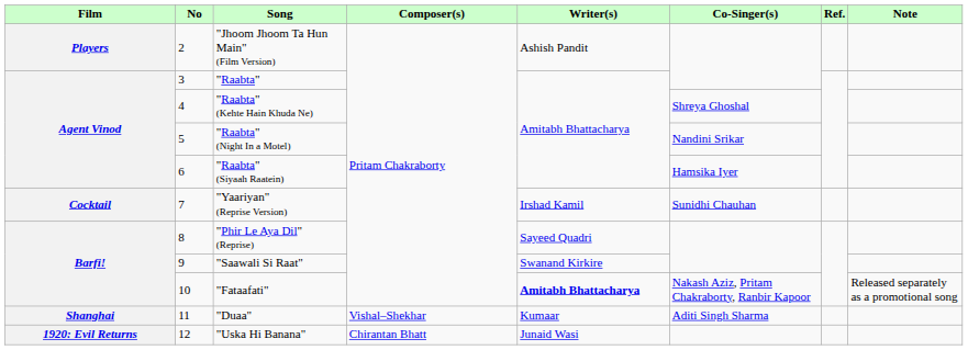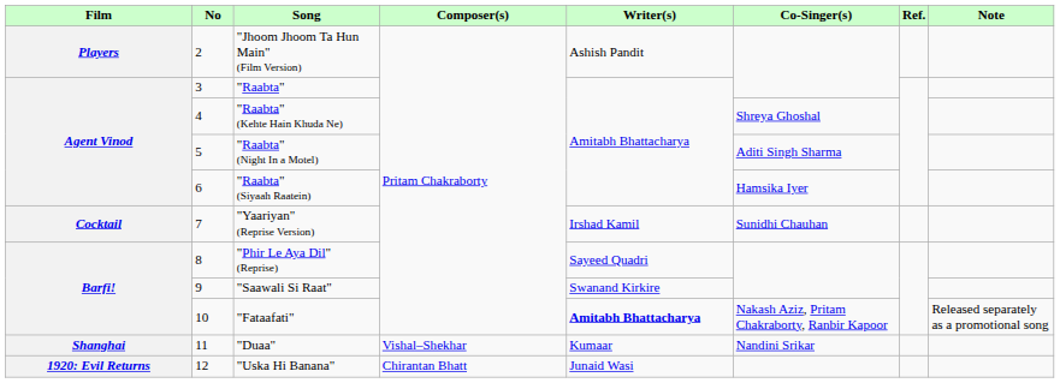"Raabta" (Night In a Motel) | Co-Singer(s): Nandini Srikar -> Aditi Singh Sharma
"Duaa" | Co-Singer(s): Aditi Singh Sharma -> Nandini Srikar
